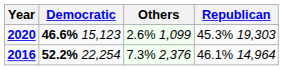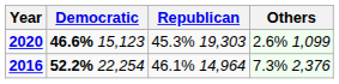columns swapped: Republican <-> Others
